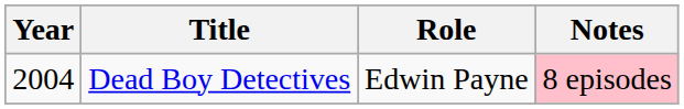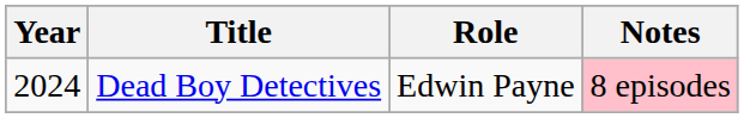Dead Boy Detectives | Year: 2004 -> 2024
